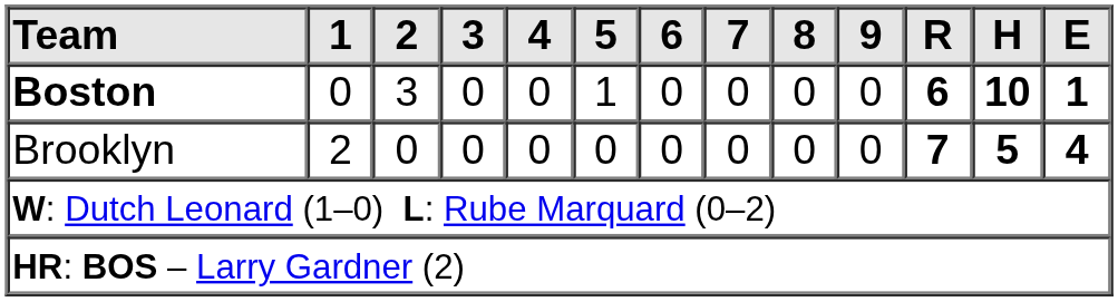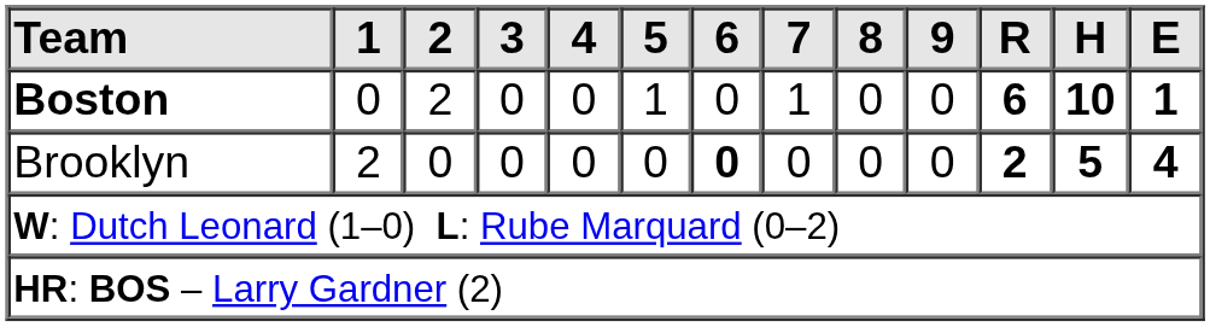Boston | 2: 3 -> 2
Boston | 7: 0 -> 1
Brooklyn | 6: normal -> bold
Brooklyn | R: 7 -> 2
